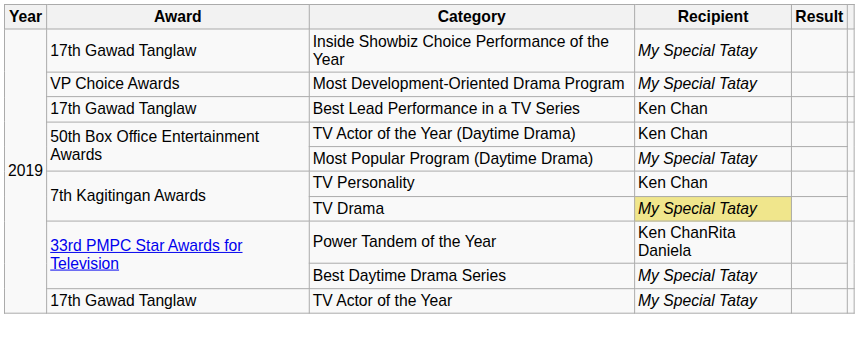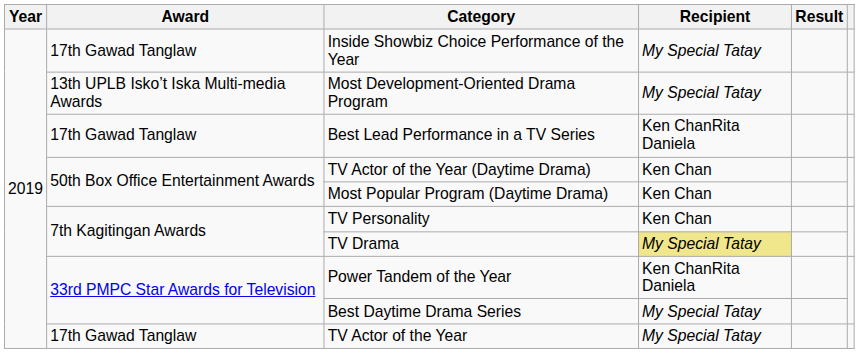Most Development-Oriented Drama Program | Award: VP Choice Awards -> 13th UPLB Isko’t Iska Multi-media Awards
Best Lead Performance in a TV Series | Recipient: Ken Chan -> Ken ChanRita Daniela
Most Popular Program (Daytime Drama) | Recipient: My Special Tatay -> Ken Chan
